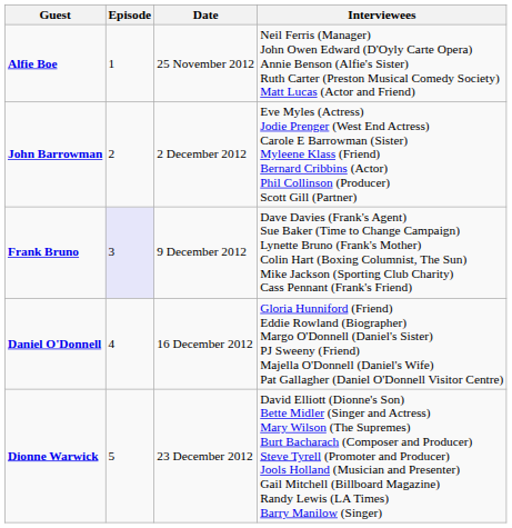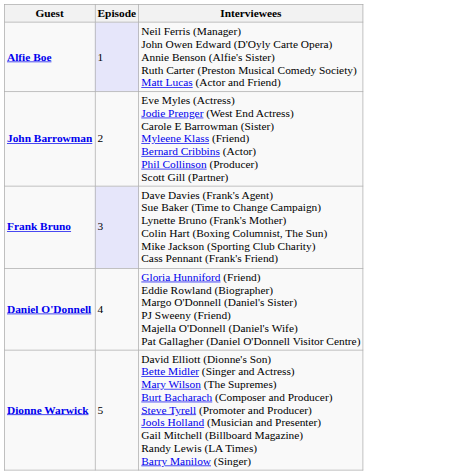- column: Date | 25 November 2012 | 2 December 2012 | 9 December 2012 | 16 December 2012 | 23 December 2012
Alfie Boe | Episode: no background -> lavender background
